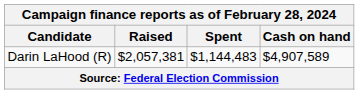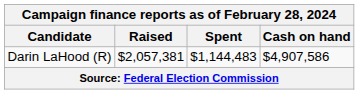Darin LaHood (R) | Cash on hand: $4,907,589 -> $4,907,586
